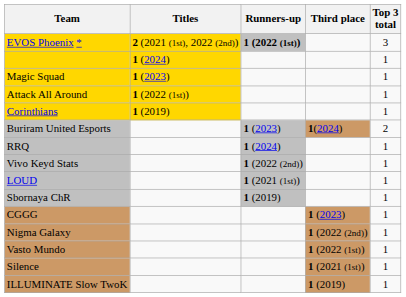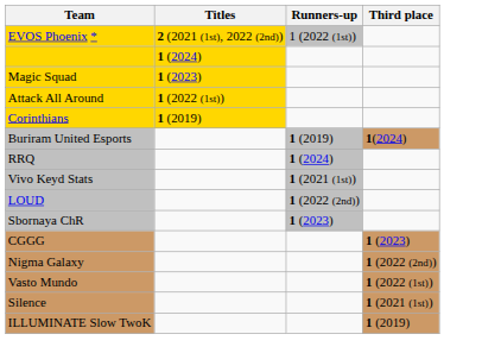- column: Top 3 total | 3 | 1 | 1 | 1 | 1 | 2 | 1 | 1 | 1 | 1 | 1 | 1 | 1 | 1 | 1
EVOS Phoenix * | Runners-up: bold -> normal
Buriram United Esports | Runners-up: 1 (2023) -> 1 (2019)
Vivo Keyd Stats | Runners-up: 1 (2022 (2nd)) -> 1 (2021 (1st))
LOUD | Runners-up: 1 (2021 (1st)) -> 1 (2022 (2nd))
Sbornaya ChR | Runners-up: 1 (2019) -> 1 (2023)
